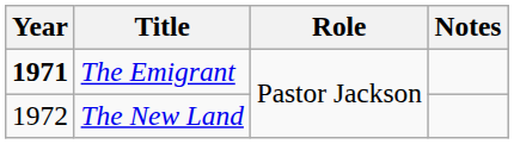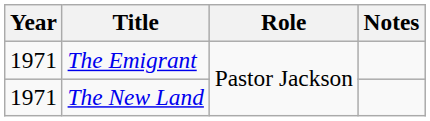The Emigrant | Year: bold -> normal
The New Land | Year: 1972 -> 1971
